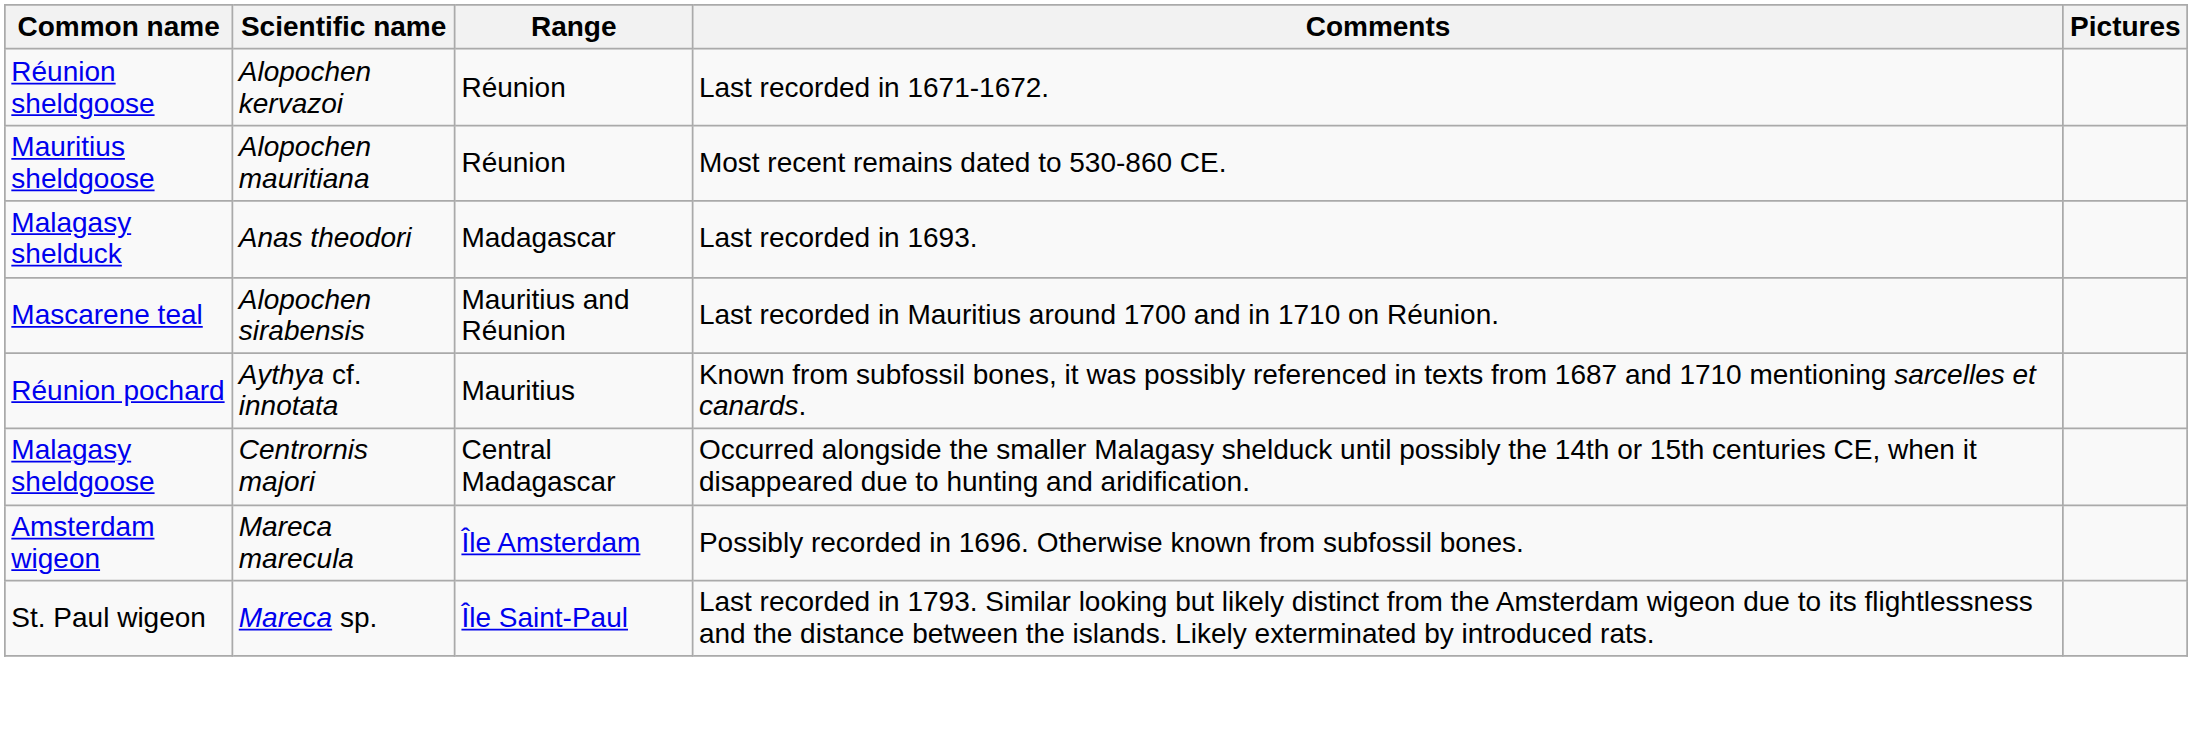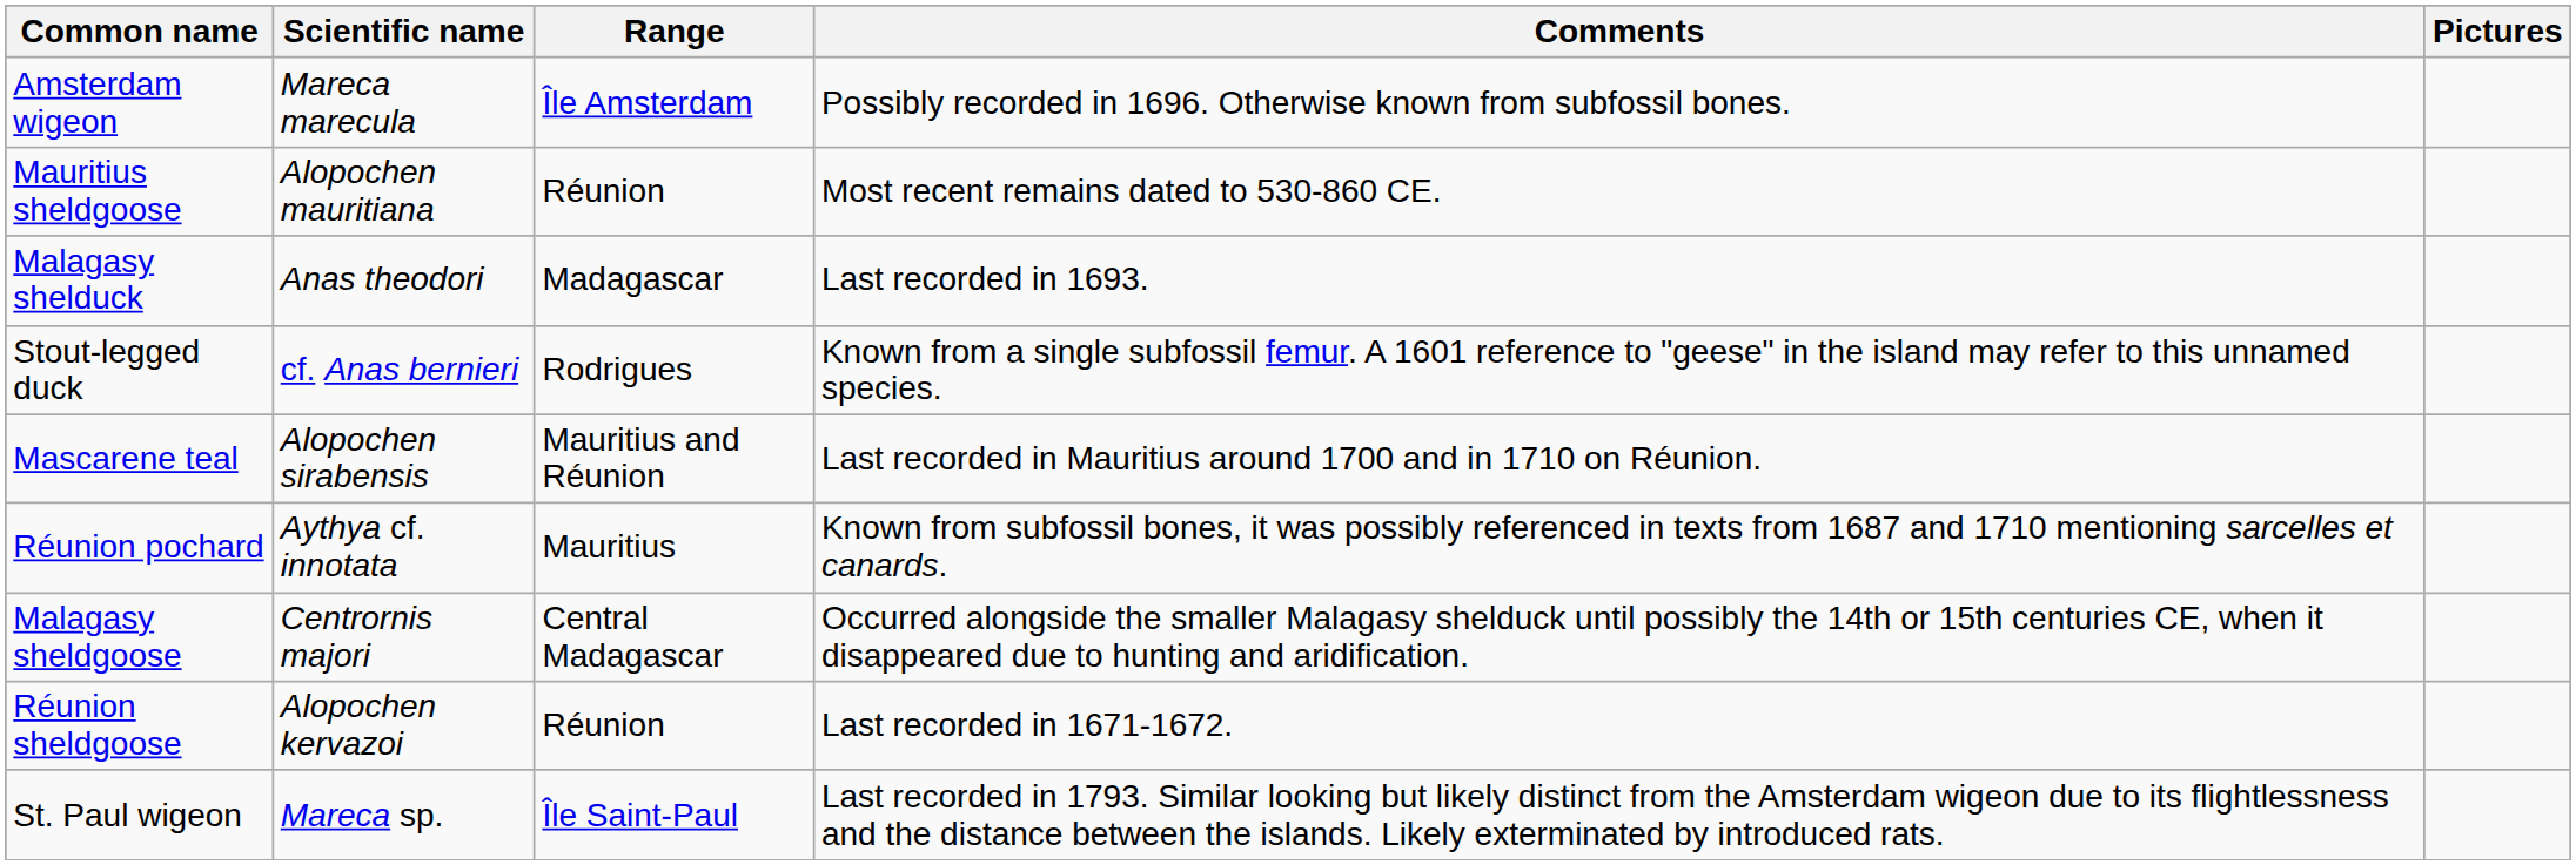rows swapped: Réunion sheldgoose <-> Amsterdam wigeon
+ row: Stout-legged duck | cf. Anas bernieri | Rodrigues | Known from a single subfossil femur. A 1601 reference to "geese" in the island may refer to this unnamed species.
